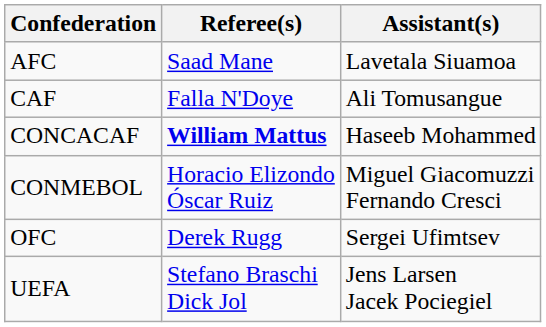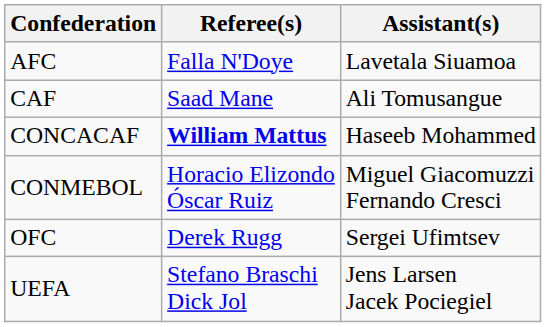AFC | Referee(s): Saad Mane -> Falla N'Doye
CAF | Referee(s): Falla N'Doye -> Saad Mane
